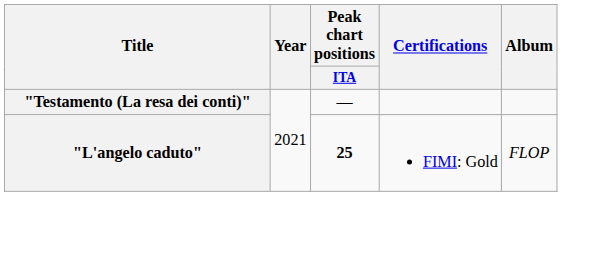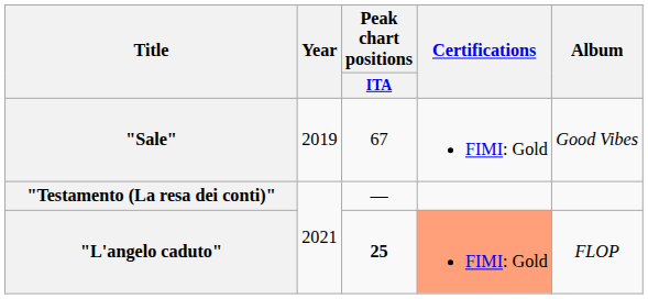+ row: "Sale" | 2019 | 67 | FIMI: Gold | Good Vibes
"L'angelo caduto" | Certifications: no background -> lightsalmon background
